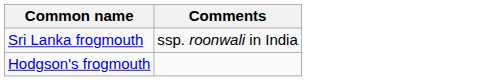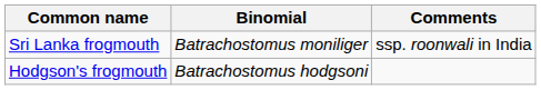+ column: Binomial | Batrachostomus moniliger | Batrachostomus hodgsoni
